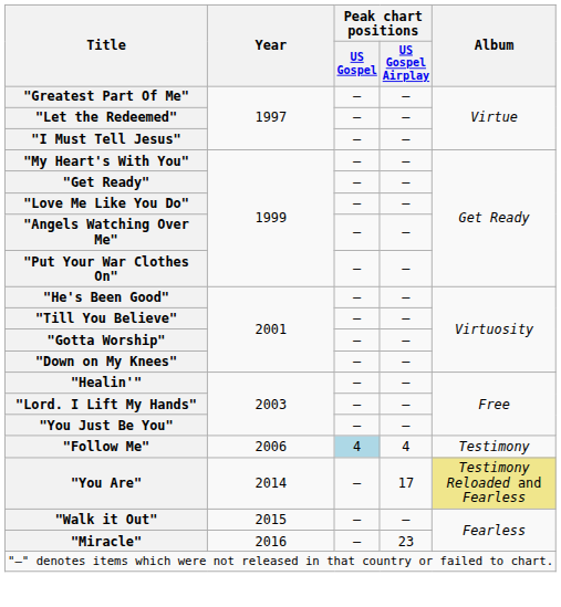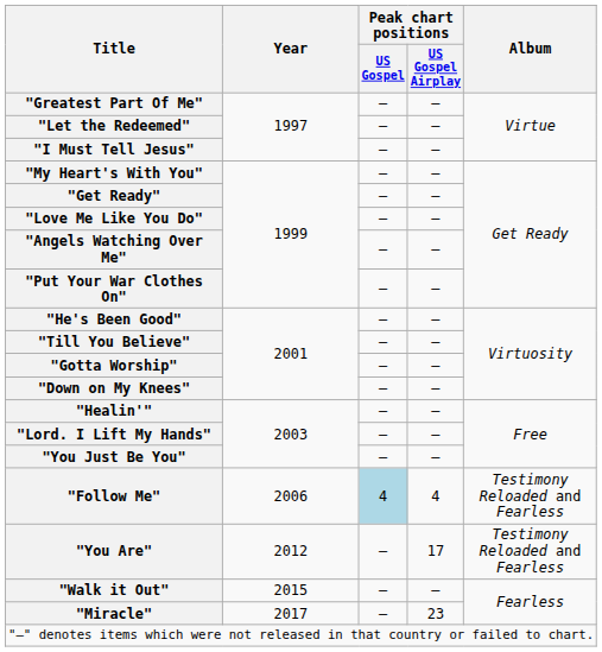"Follow Me" | Album: Testimony -> Testimony Reloaded and Fearless
"You Are" | Year: 2014 -> 2012
"You Are" | Album: khaki background -> no background
"Miracle" | Year: 2016 -> 2017
